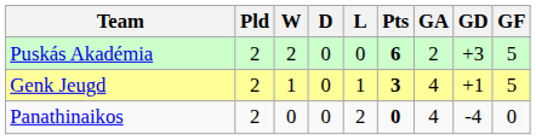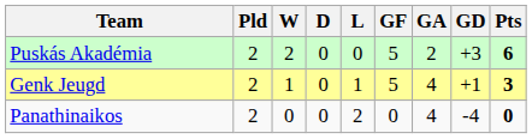columns swapped: GF <-> Pts
